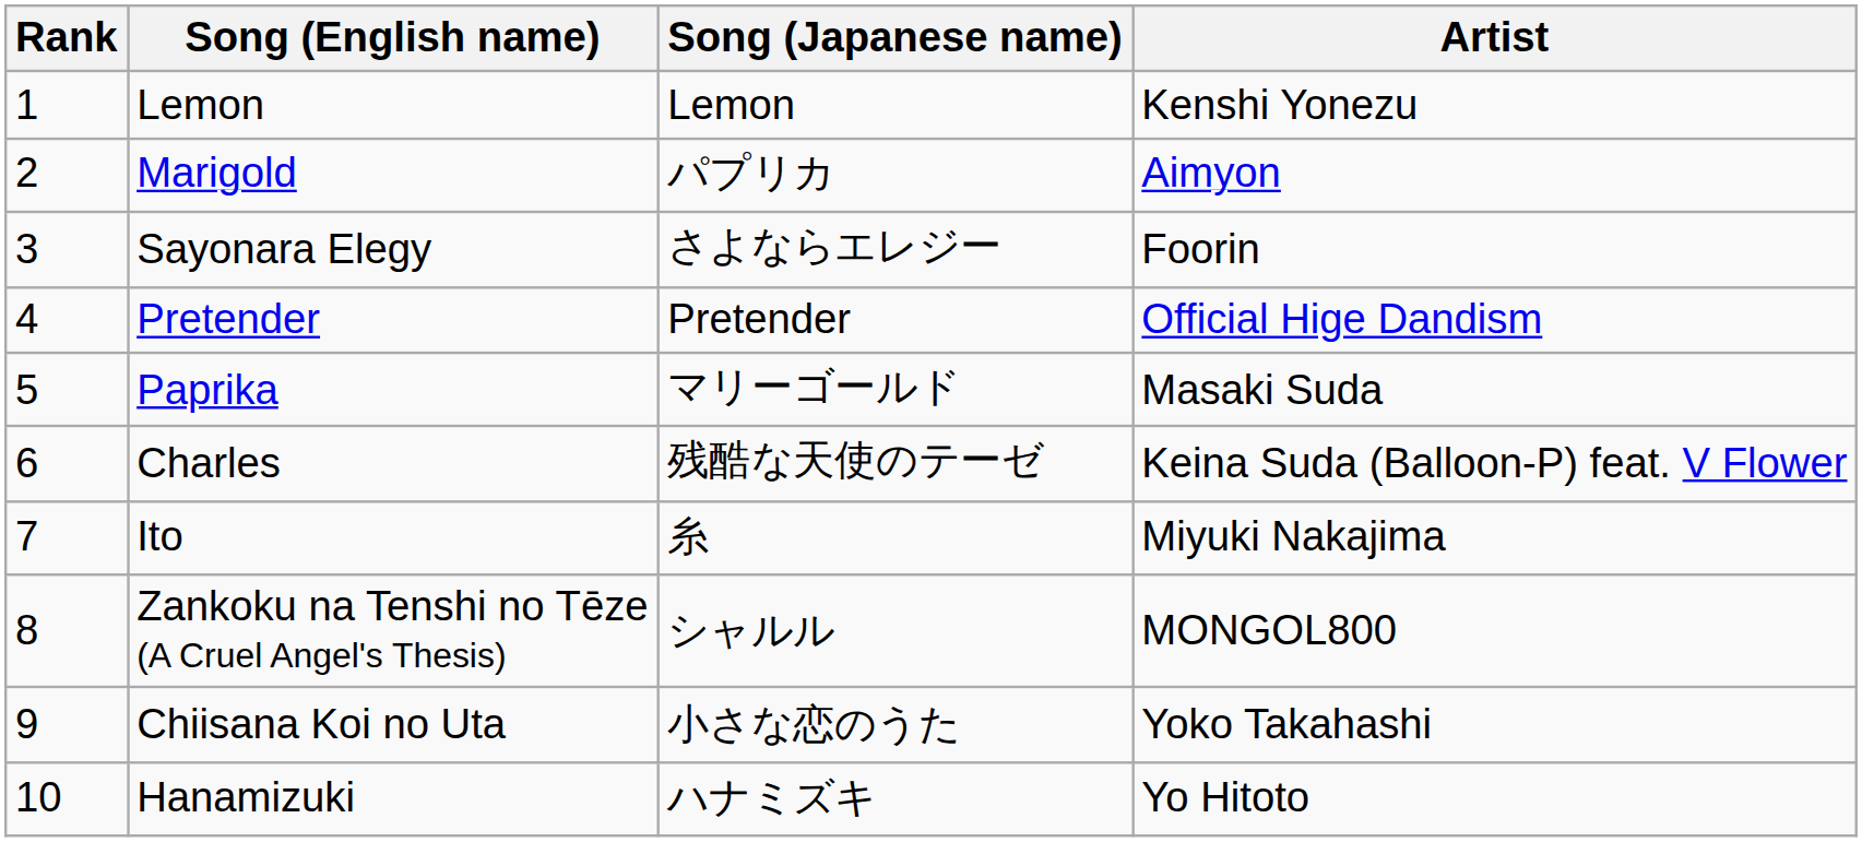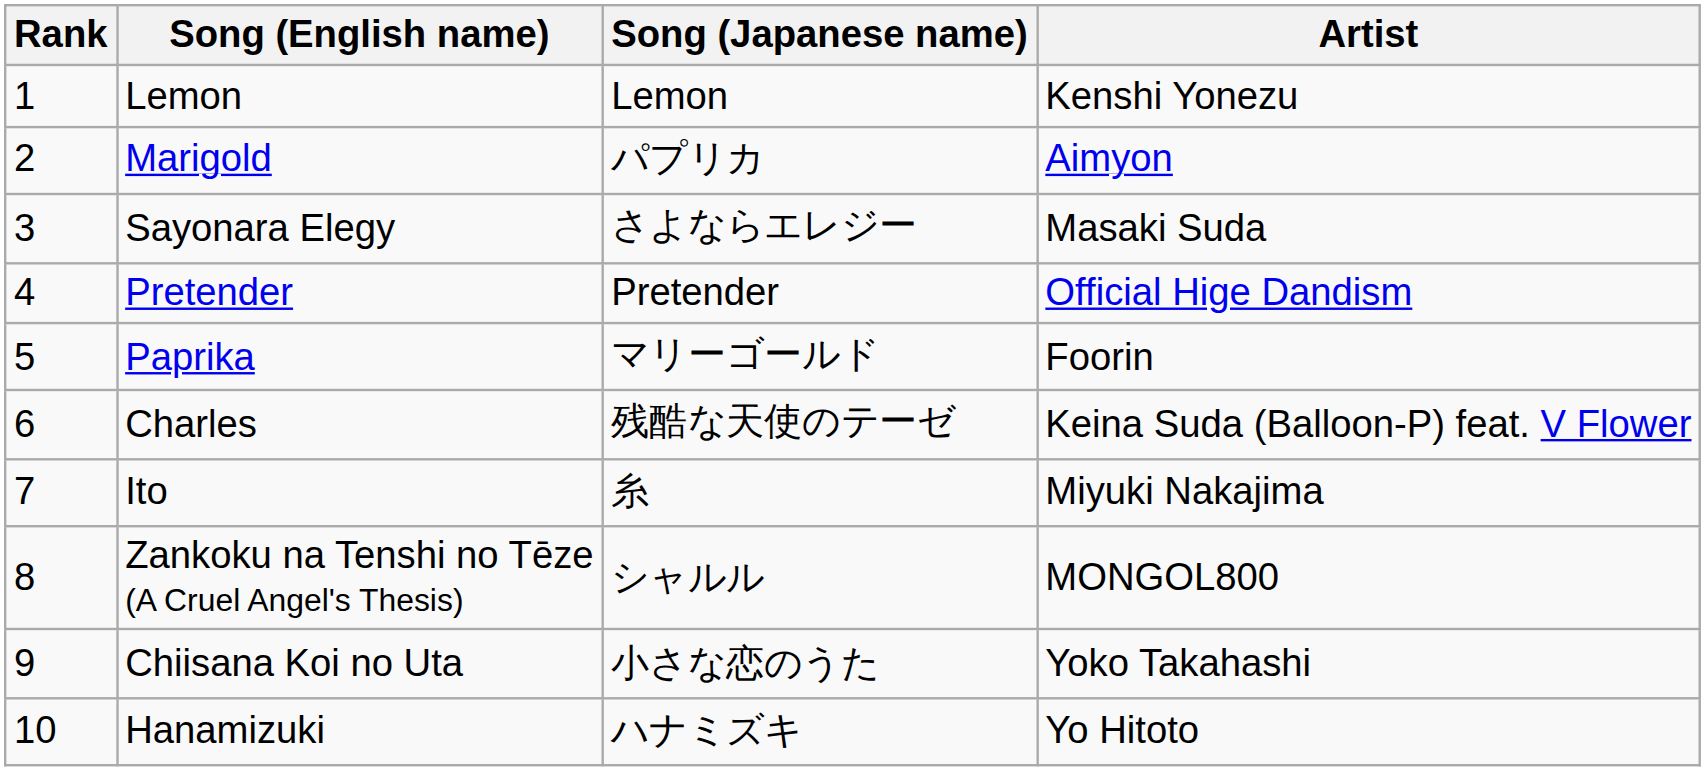Sayonara Elegy | Artist: Foorin -> Masaki Suda
Paprika | Artist: Masaki Suda -> Foorin
